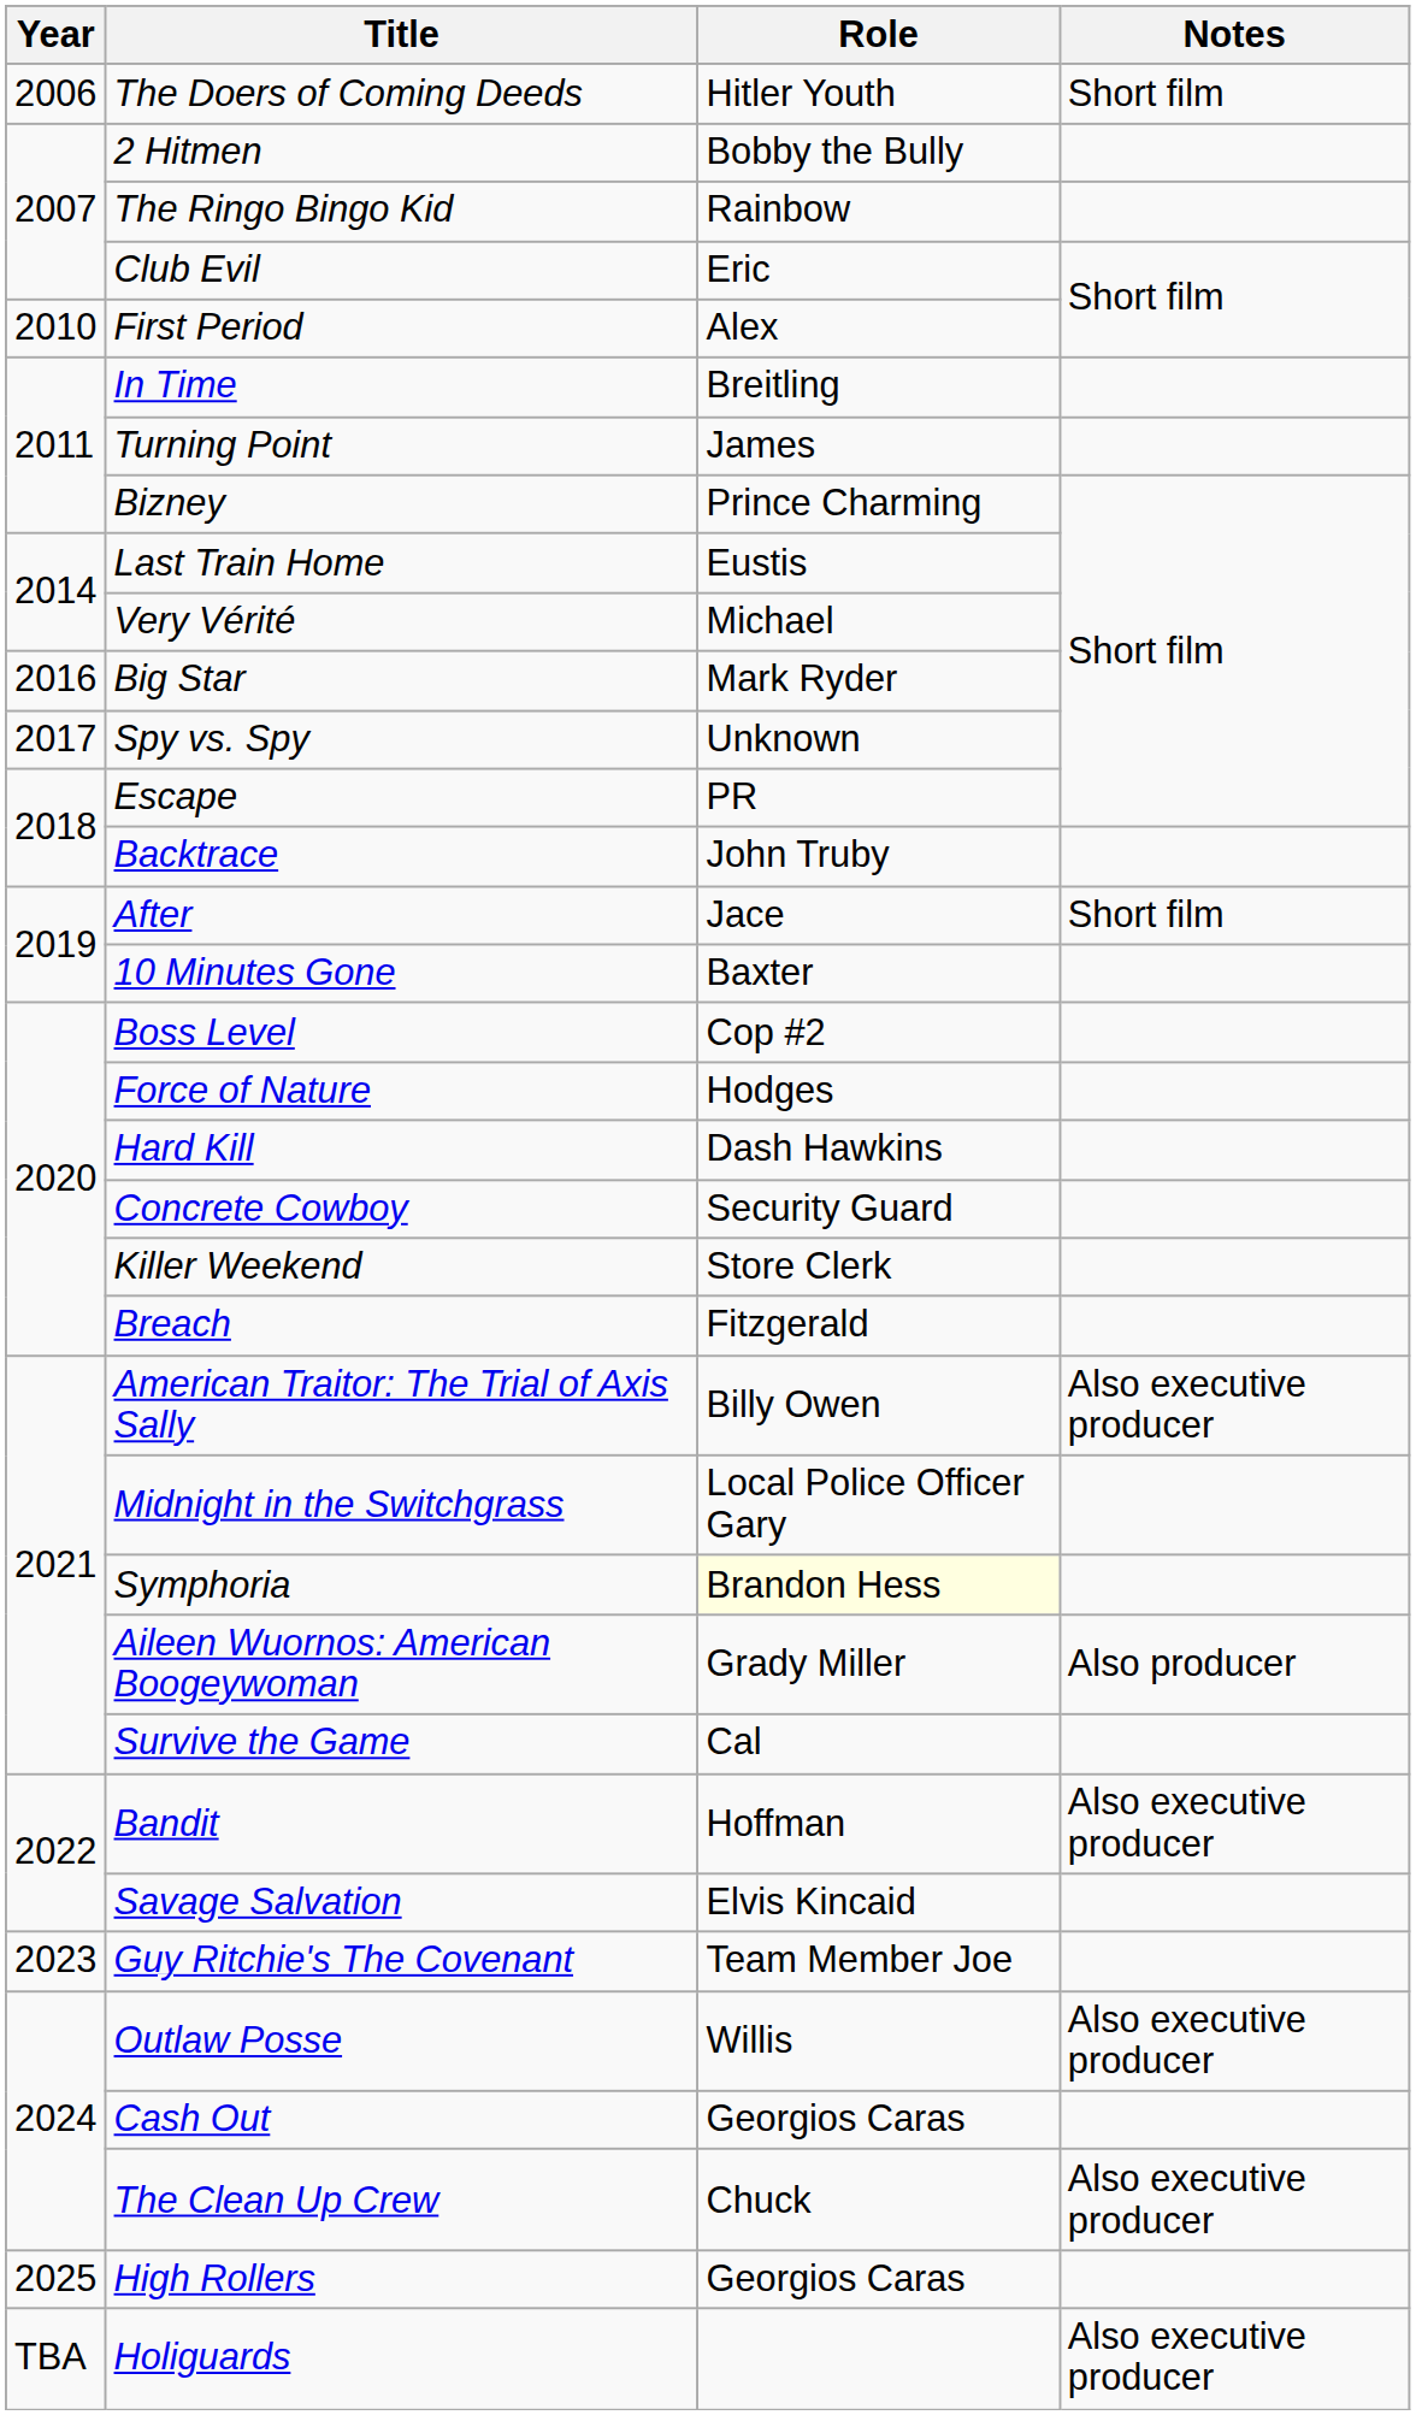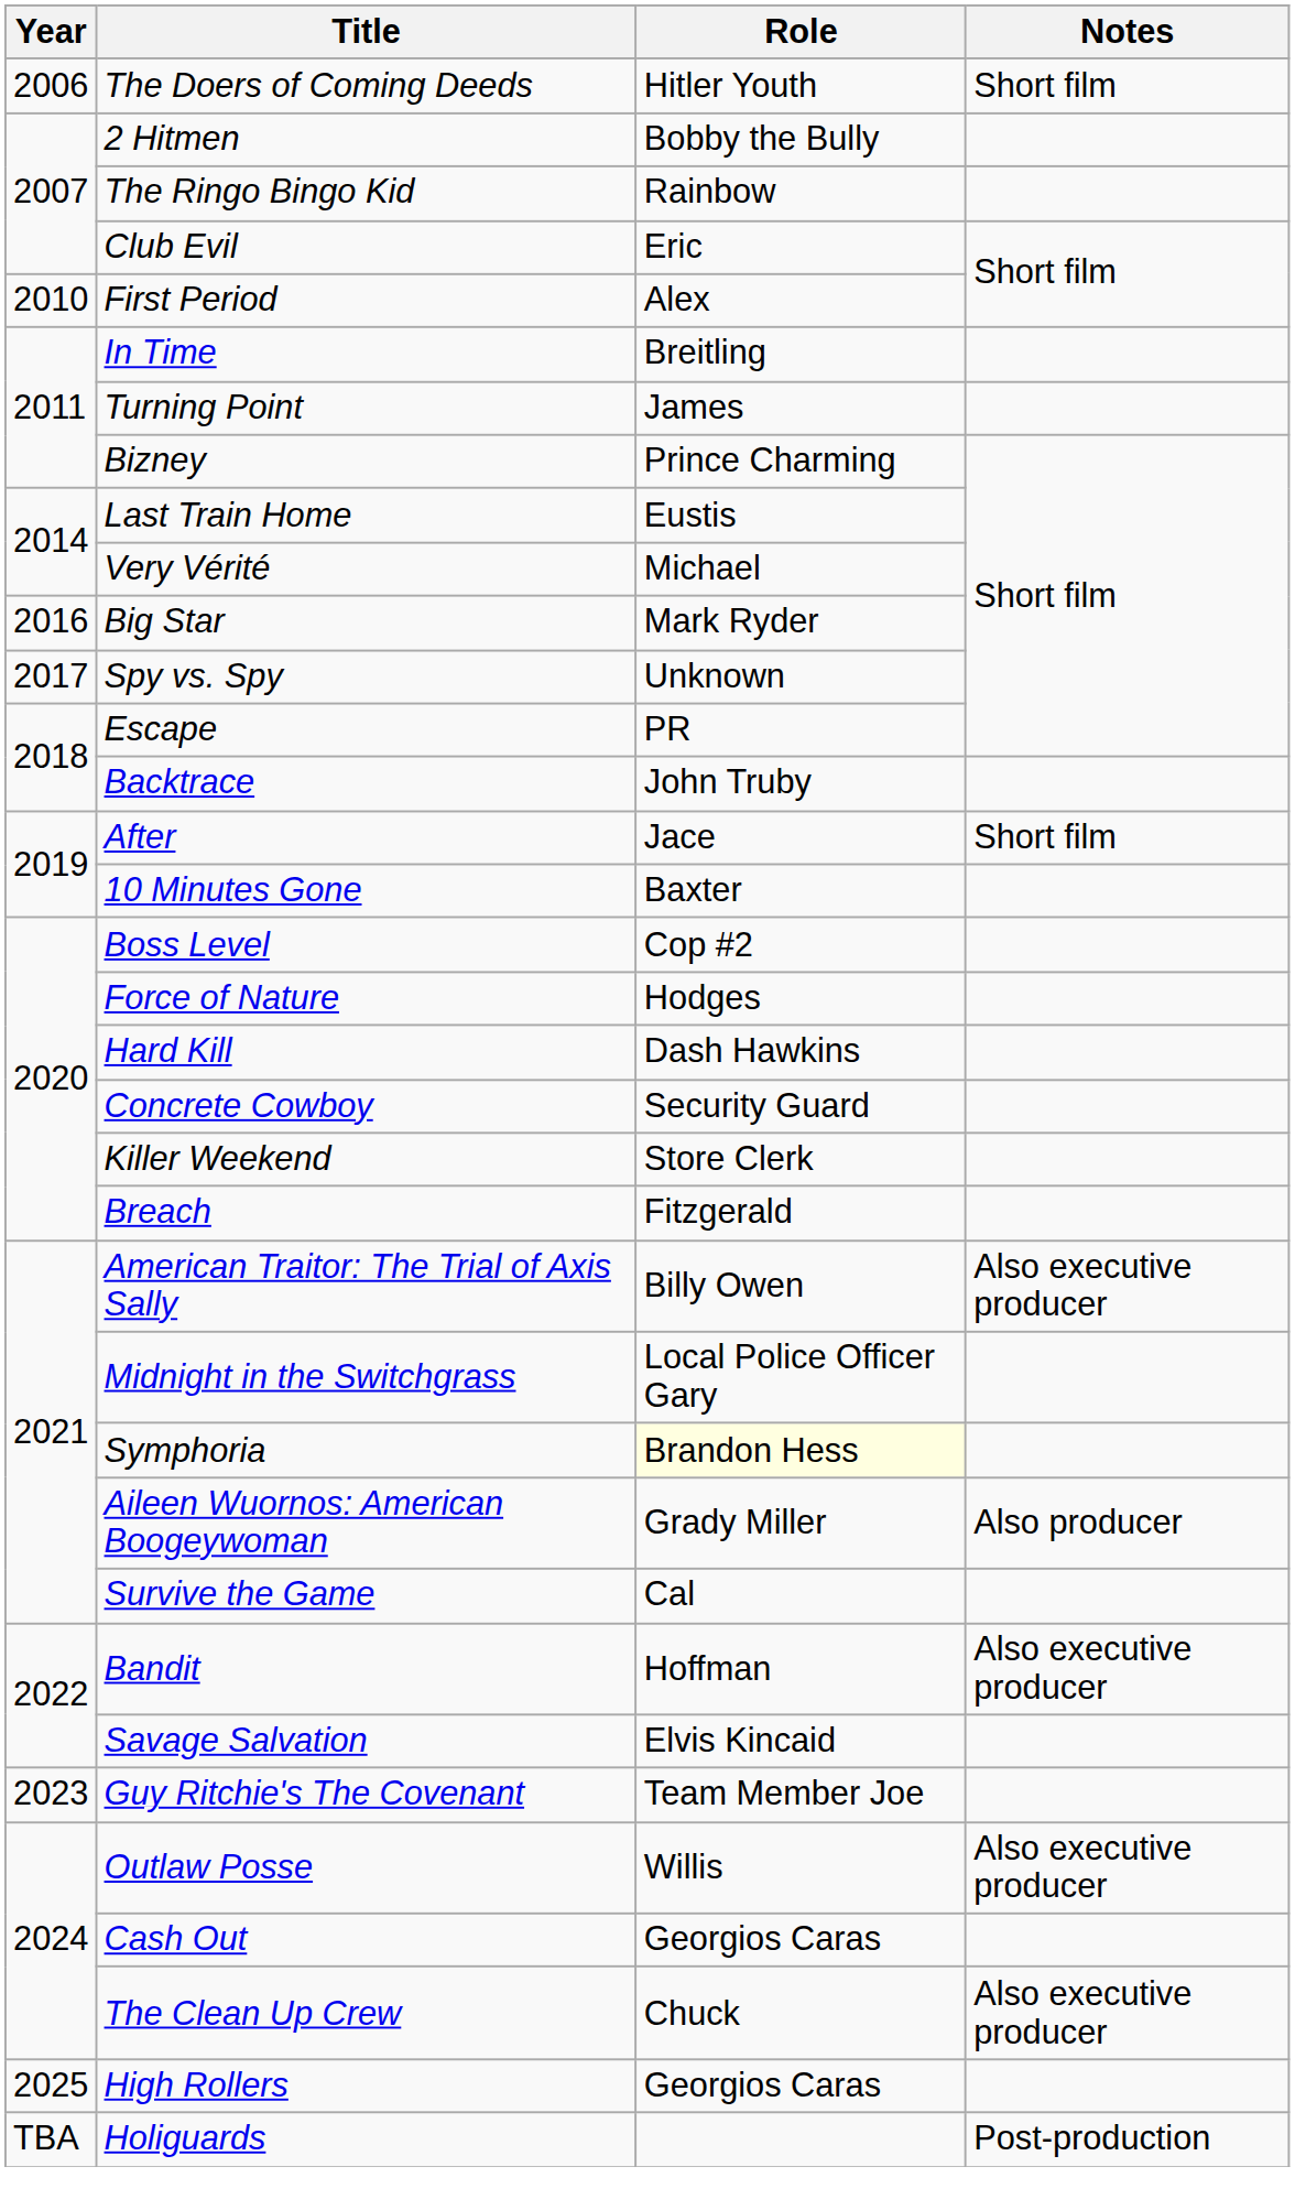Holiguards | Notes: Also executive producer -> Post-production
